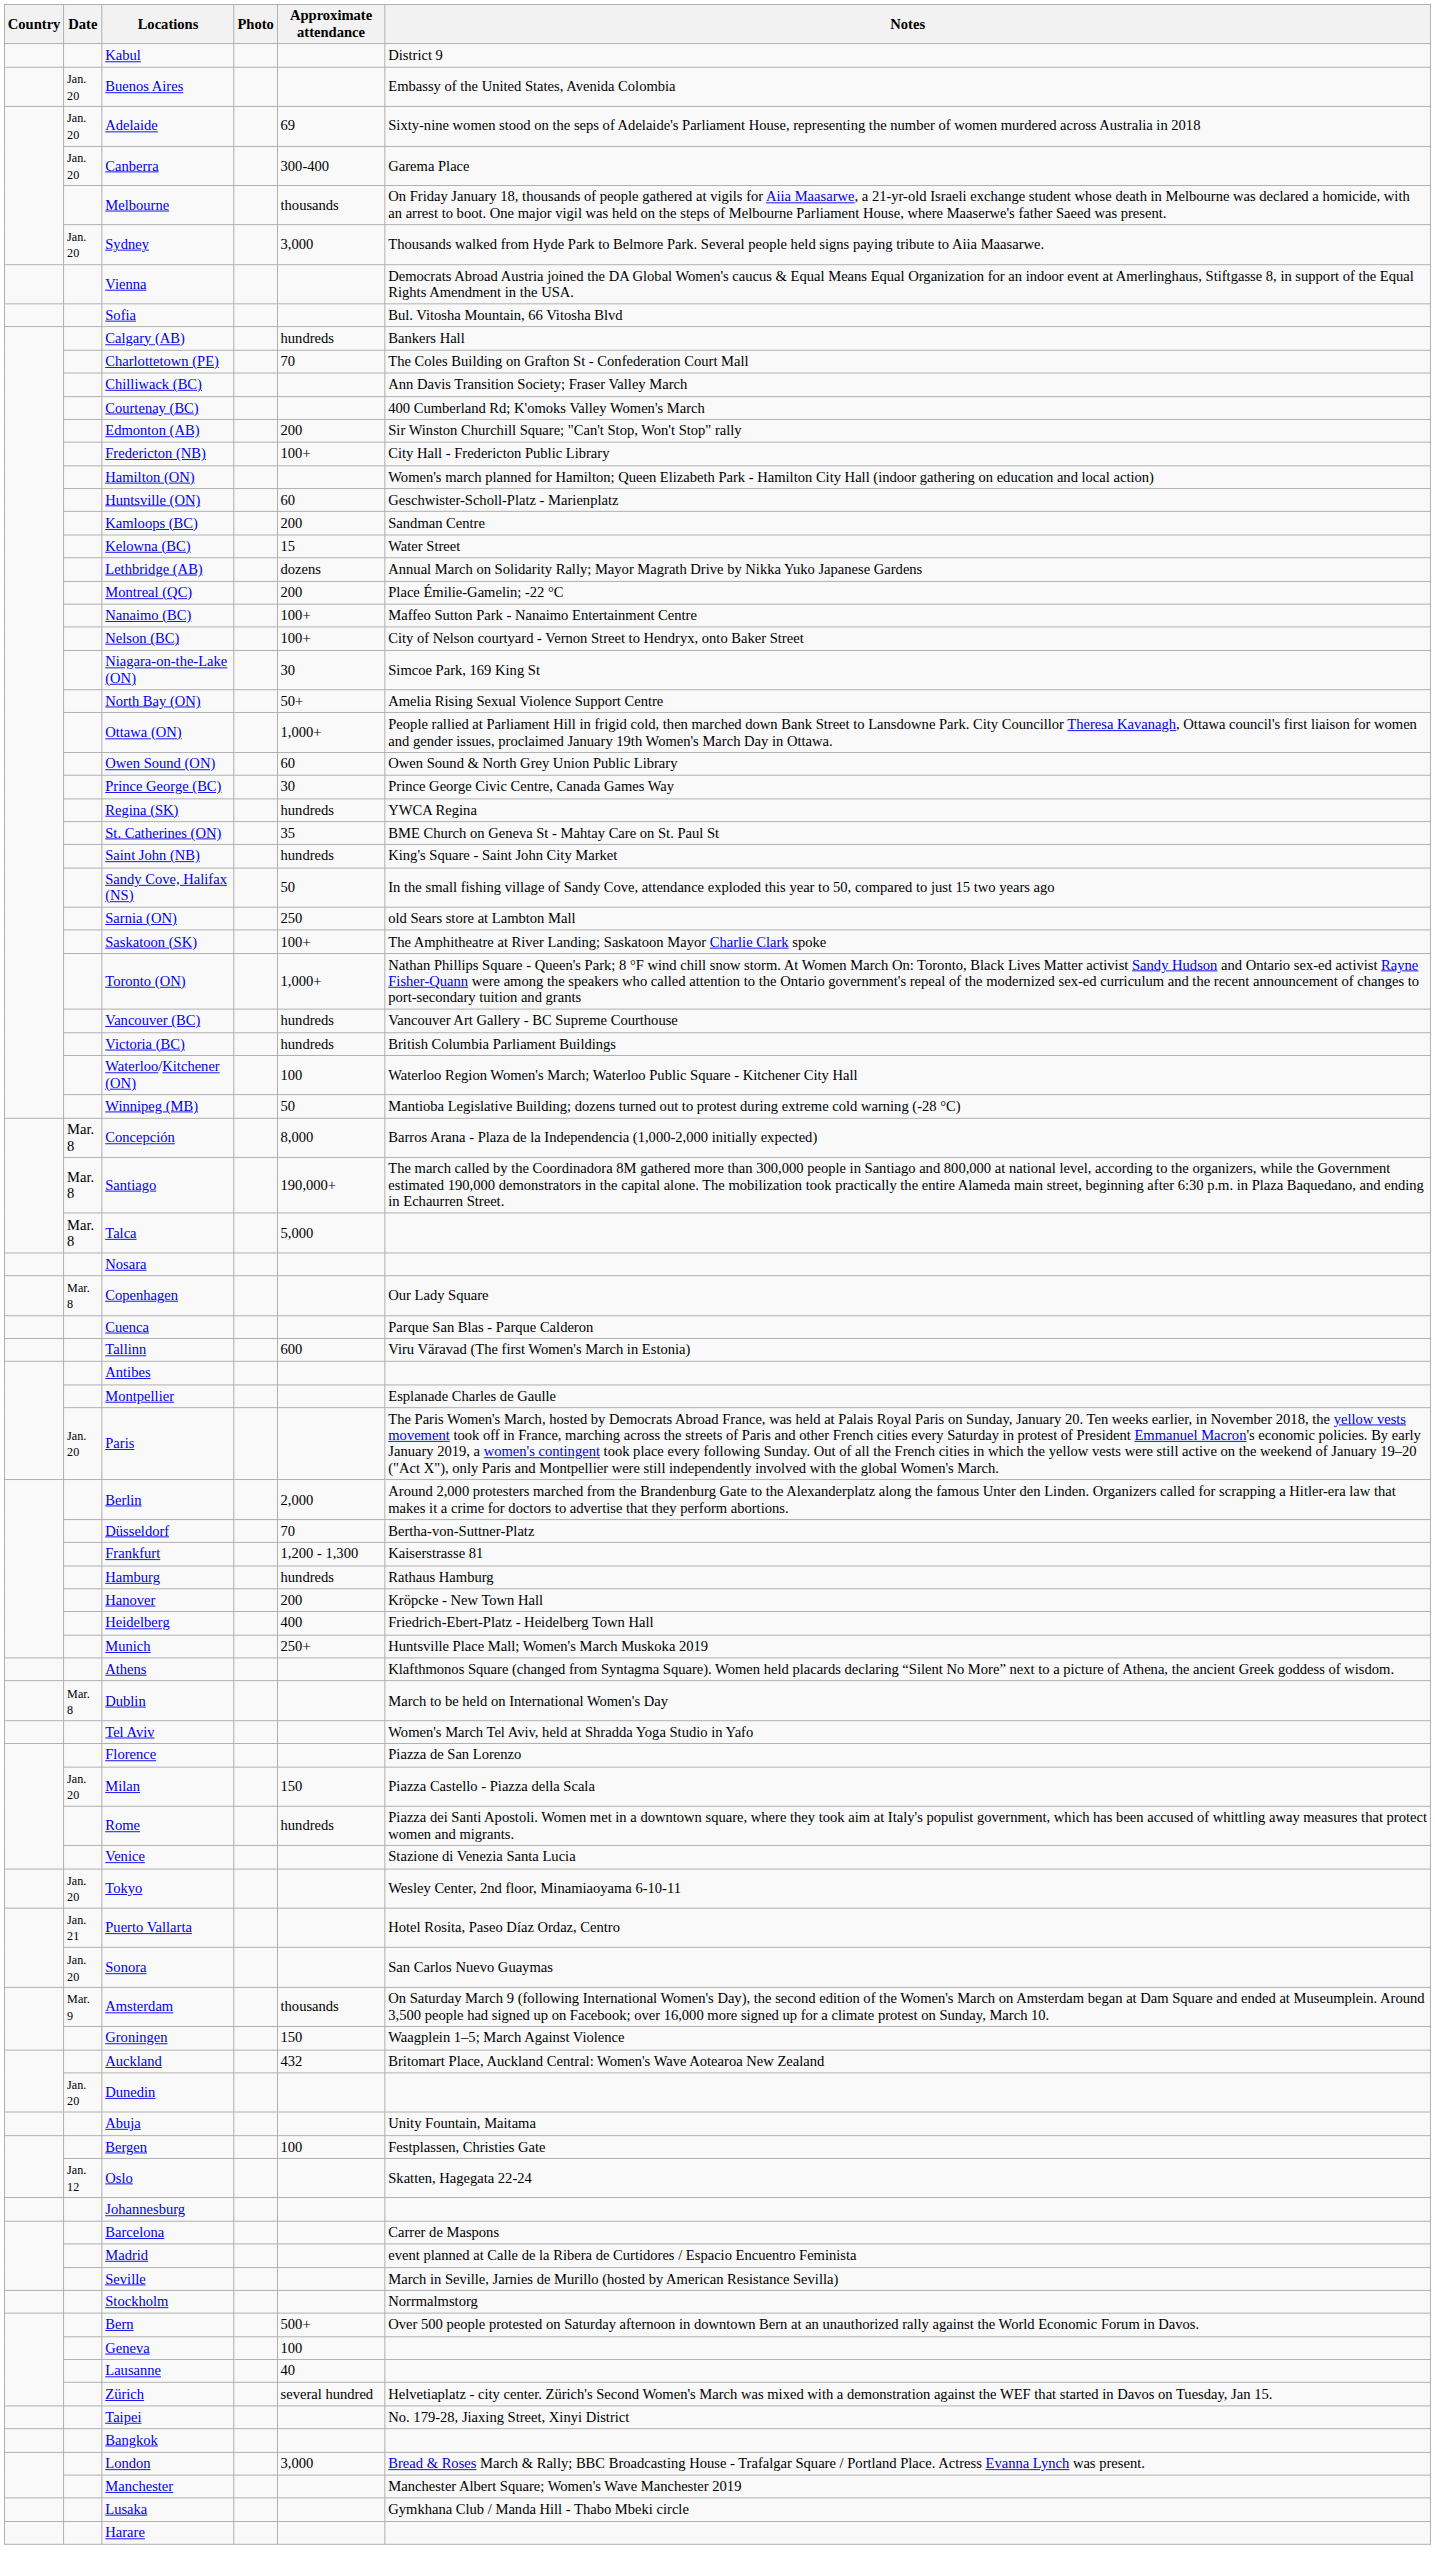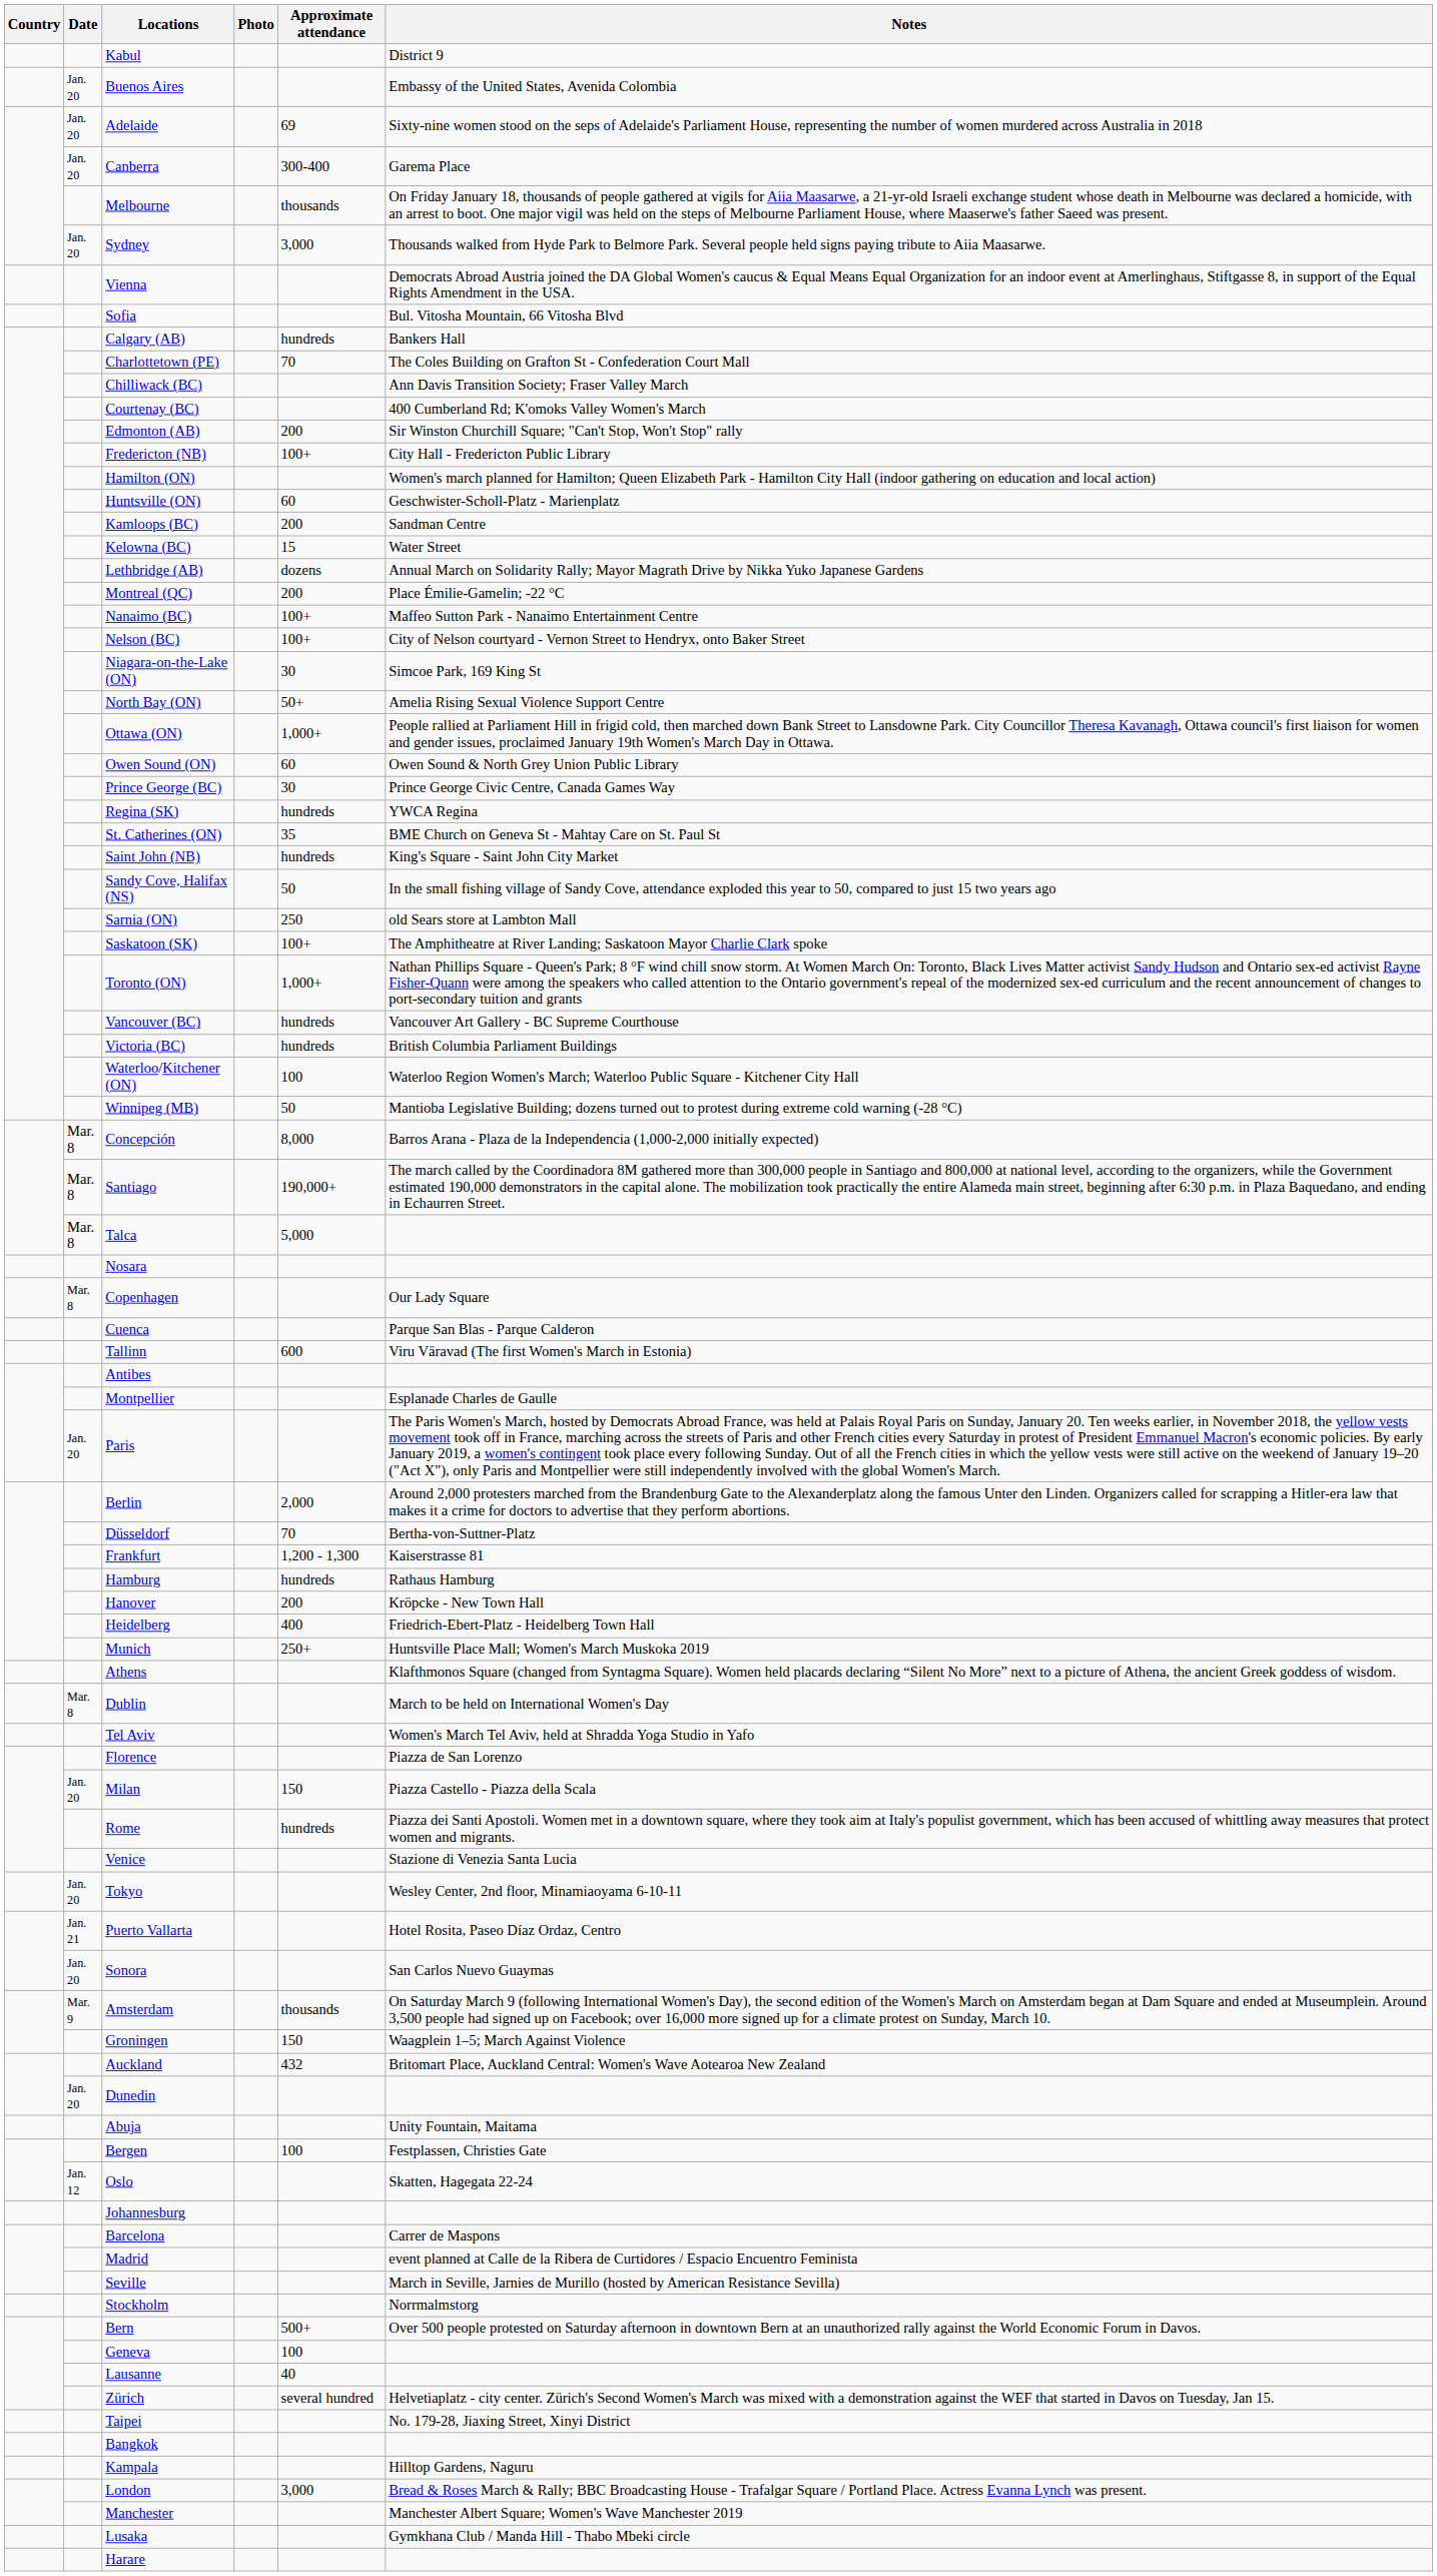+ row: Kampala | Hilltop Gardens, Naguru
